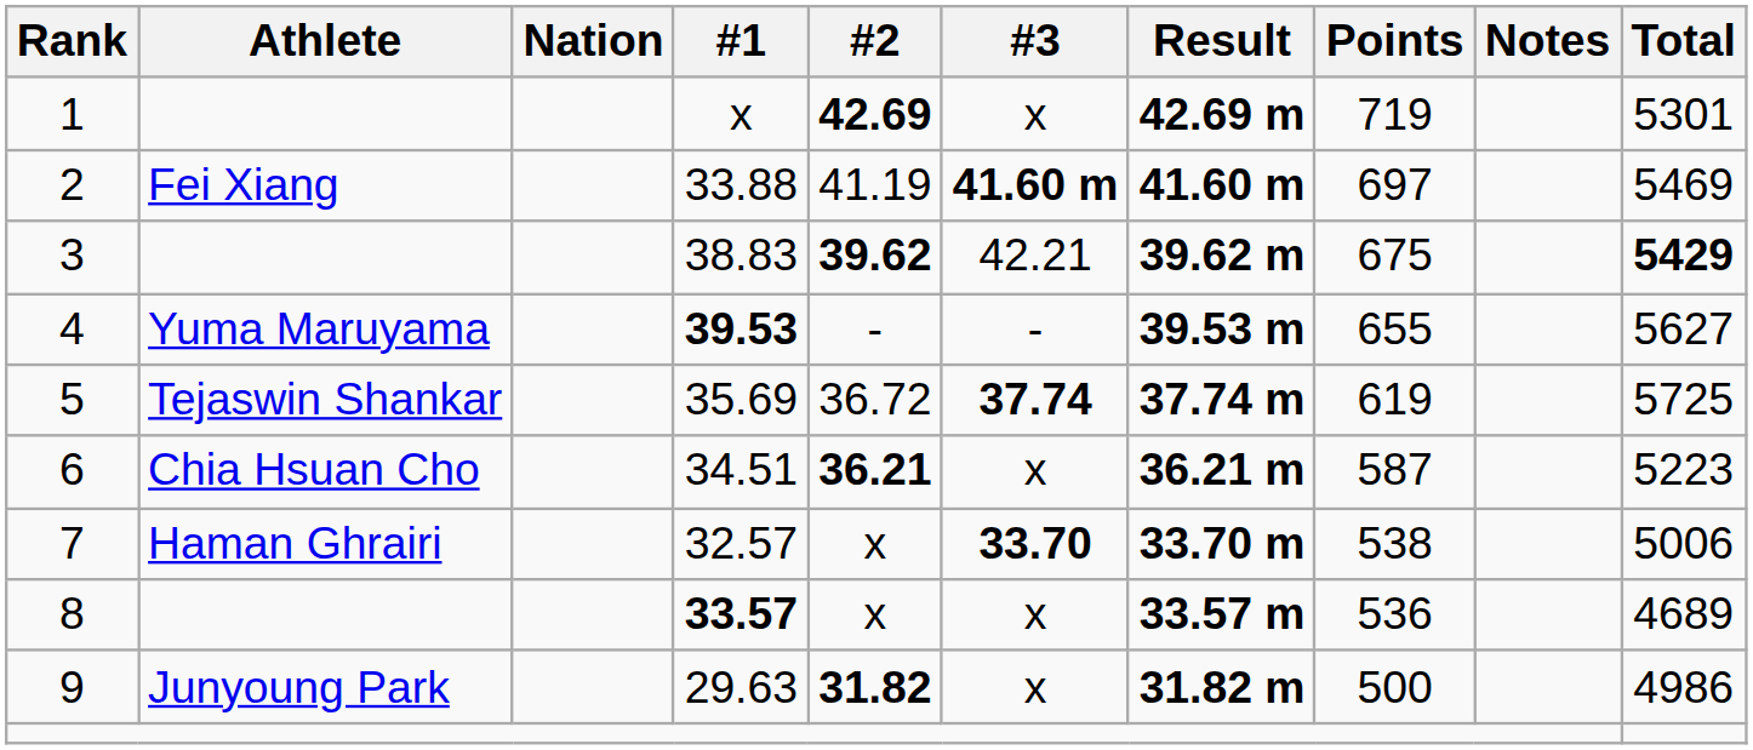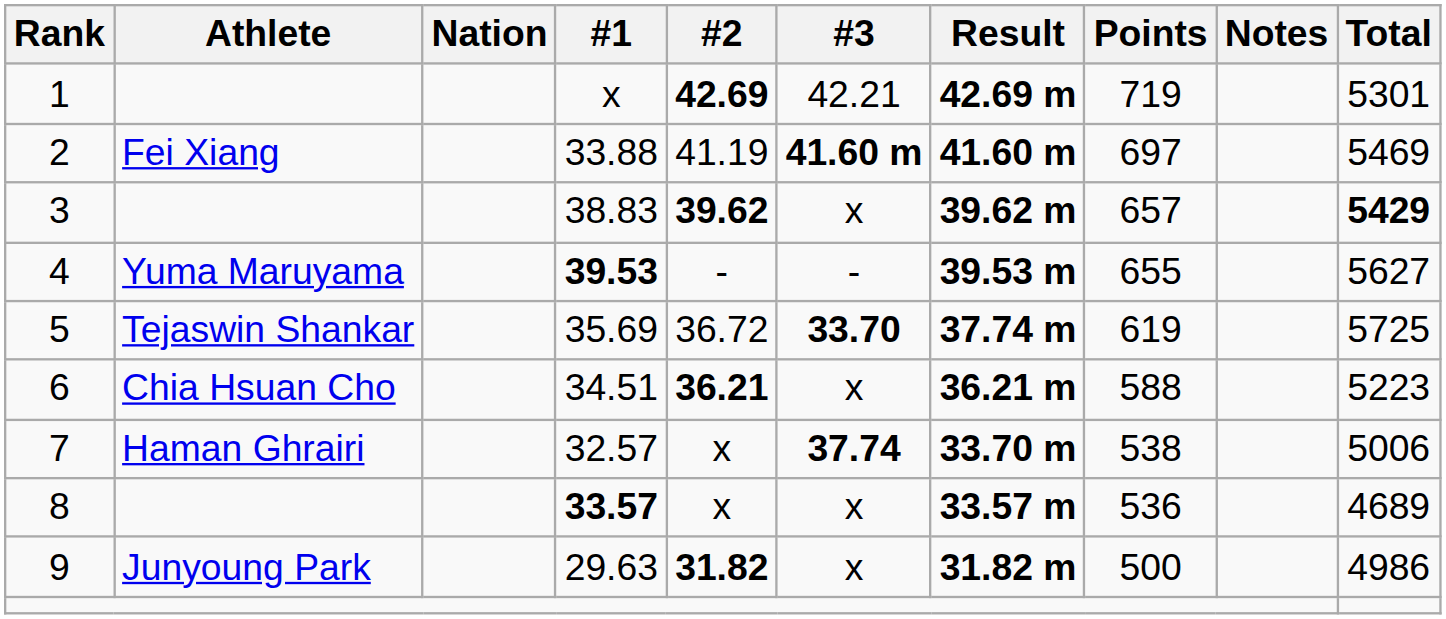1 | #3: x -> 42.21
3 | #3: 42.21 -> x
3 | Points: 675 -> 657
5 | #3: 37.74 -> 33.70
6 | Points: 587 -> 588
7 | #3: 33.70 -> 37.74
